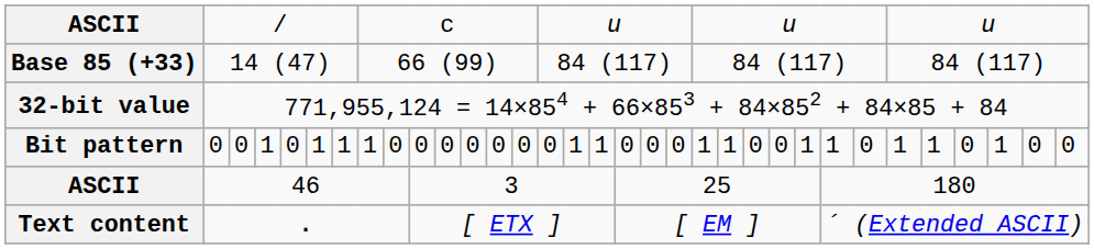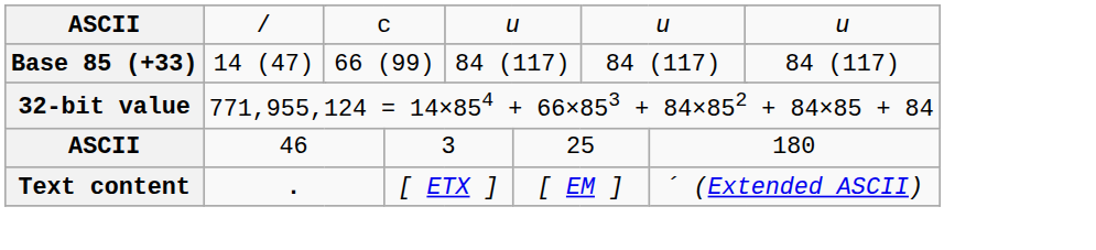- row: Bit pattern | 0 | 0 | 1 | 0 | 1 | 1 | 1 | 0 | 0 | 0 | 0 | 0 | 0 | 0 | 1 | 1 | 0 | 0 | 0 | 1 | 1 | 0 | 0 | 1 | 1 | 0 | 1 | 1 | 0 | 1 | 0 | 0
